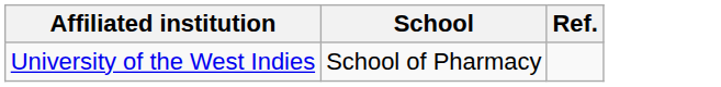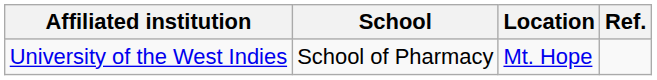+ column: Location | Mt. Hope
